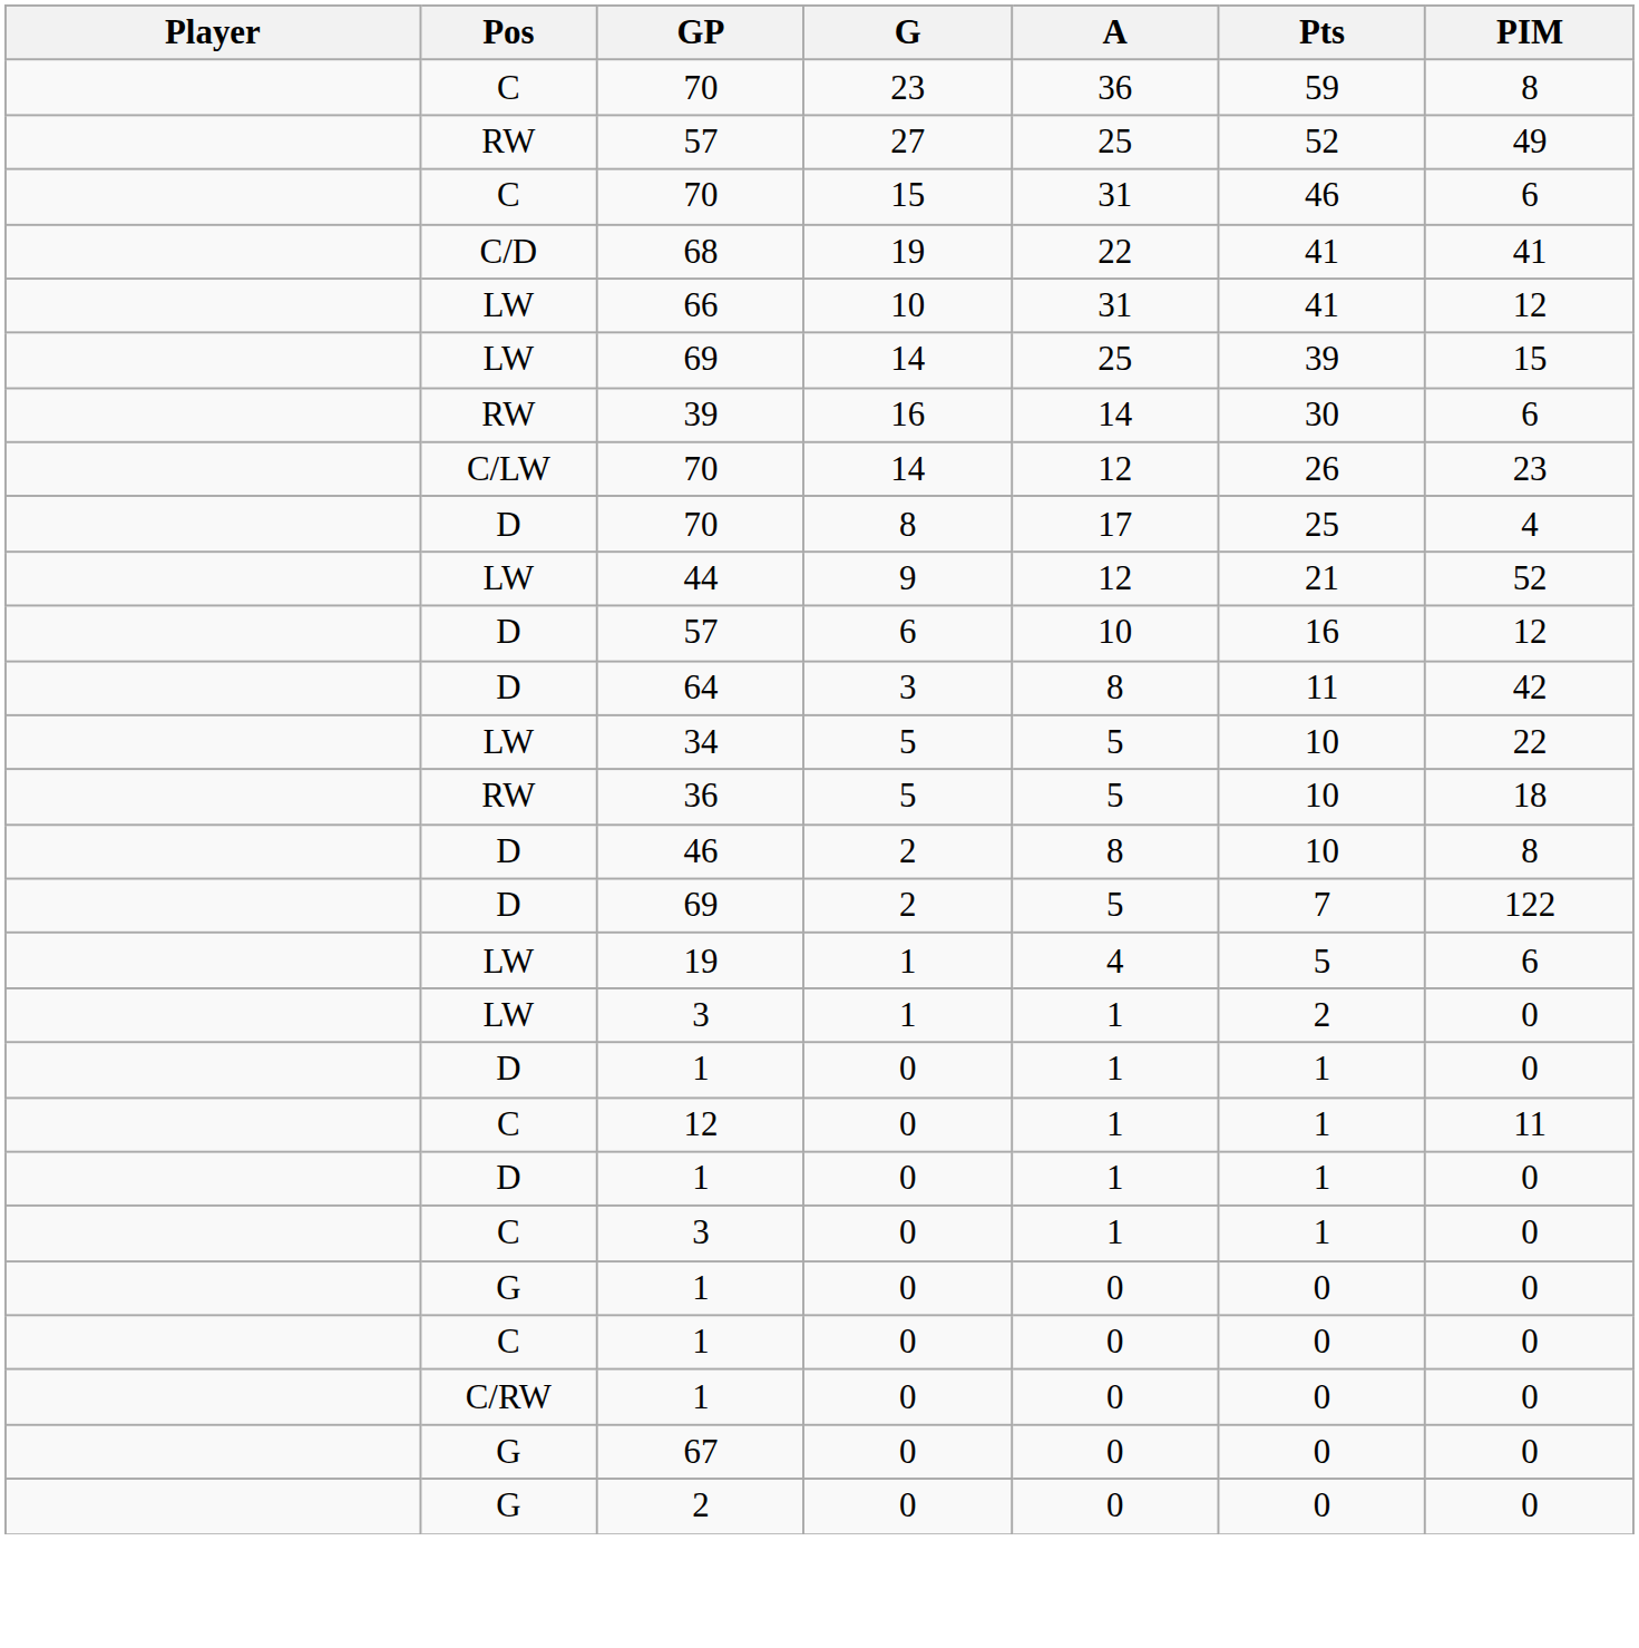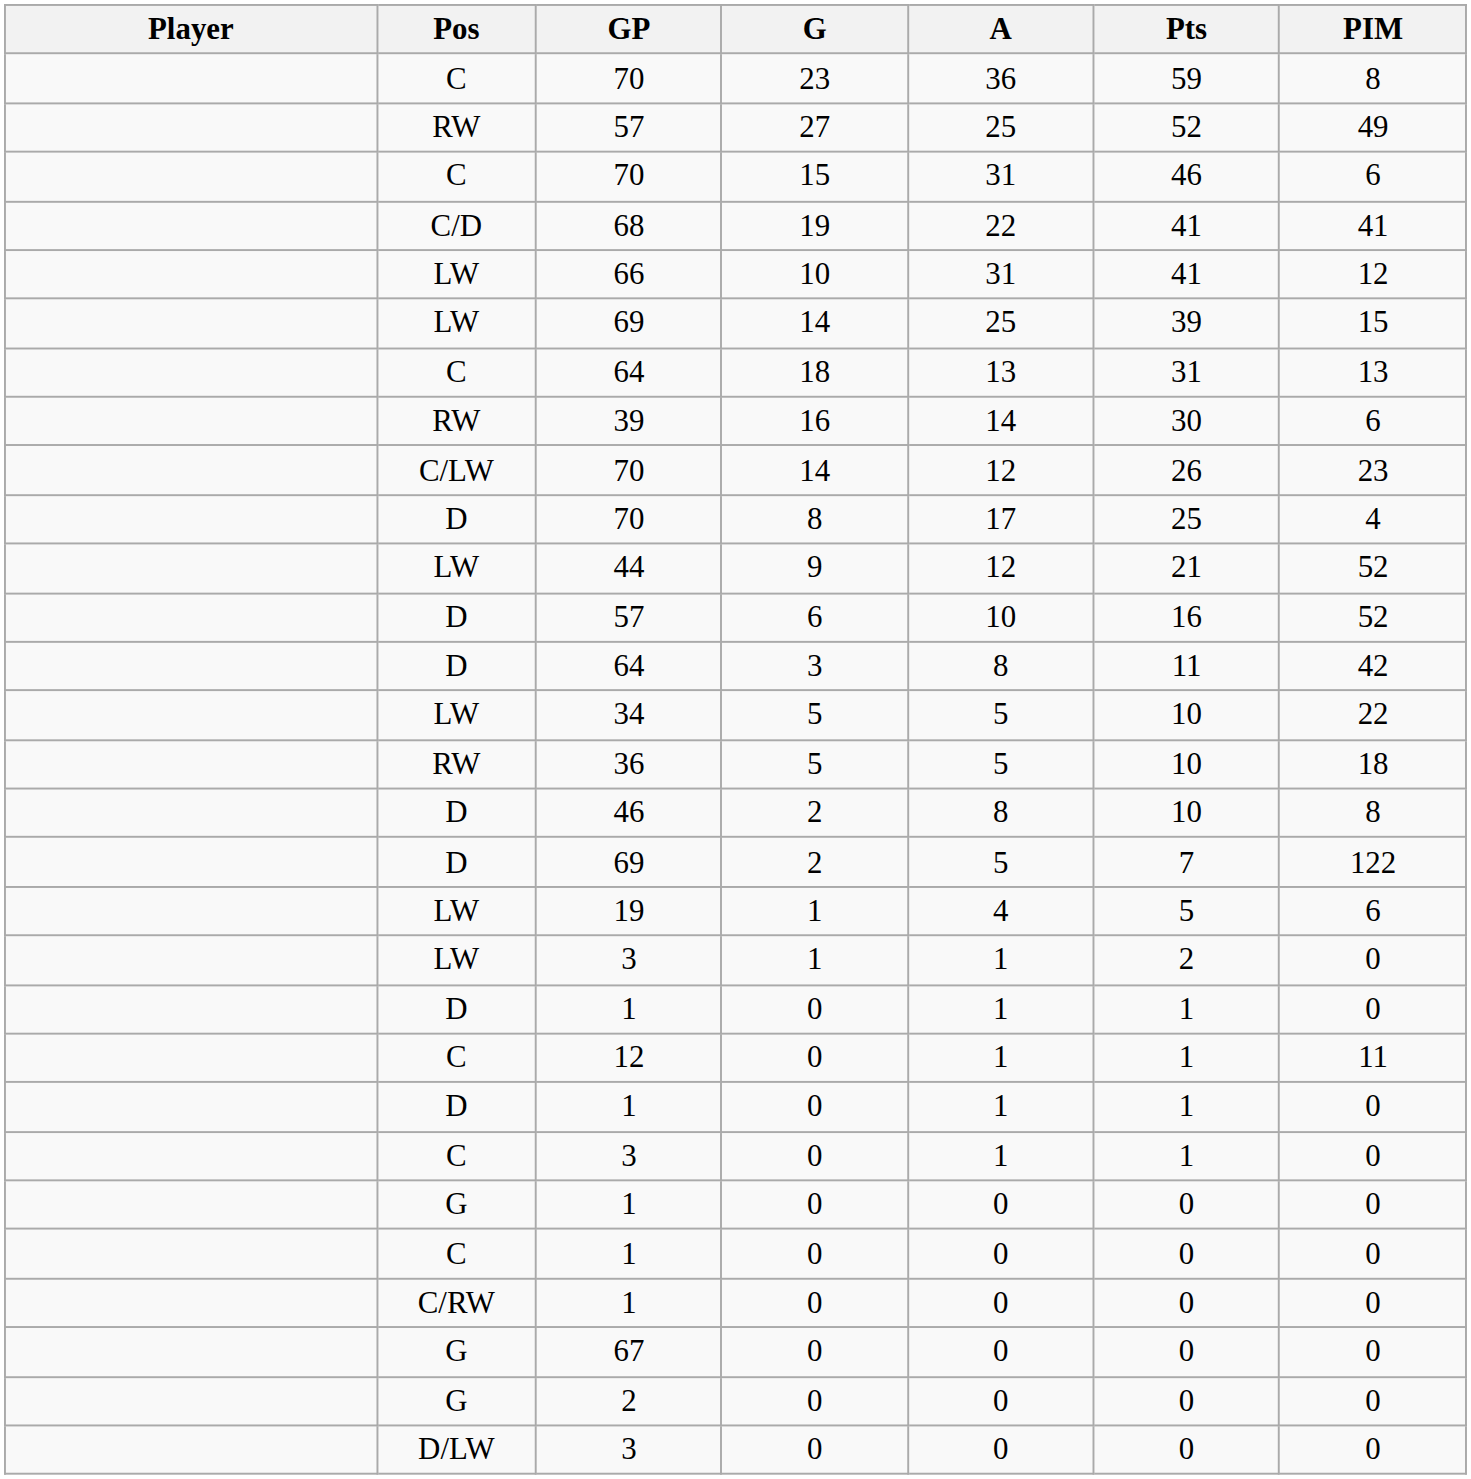+ row: C | 64 | 18 | 13 | 31 | 13
D / 57 | PIM: 12 -> 52
+ row: D/LW | 3 | 0 | 0 | 0 | 0
